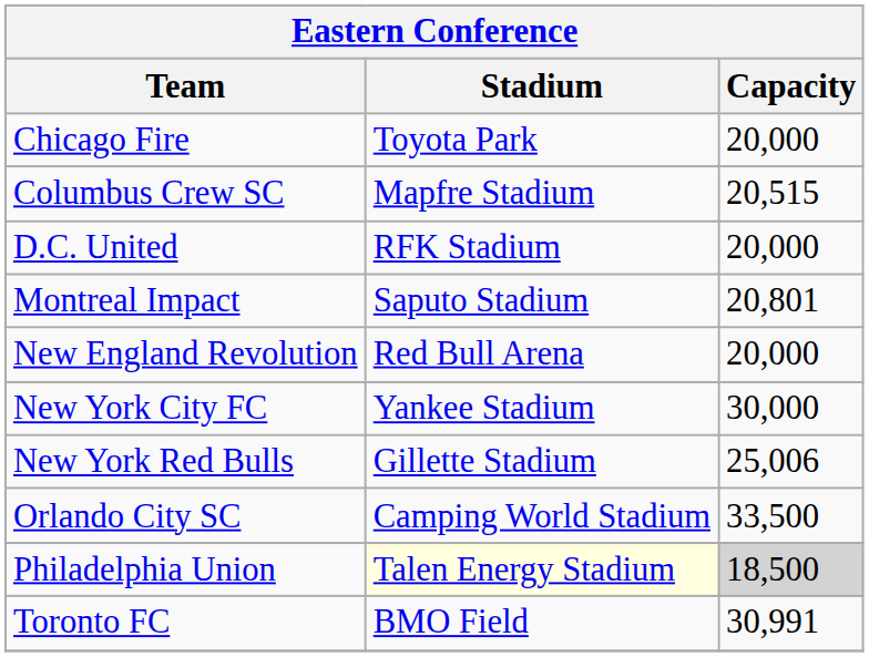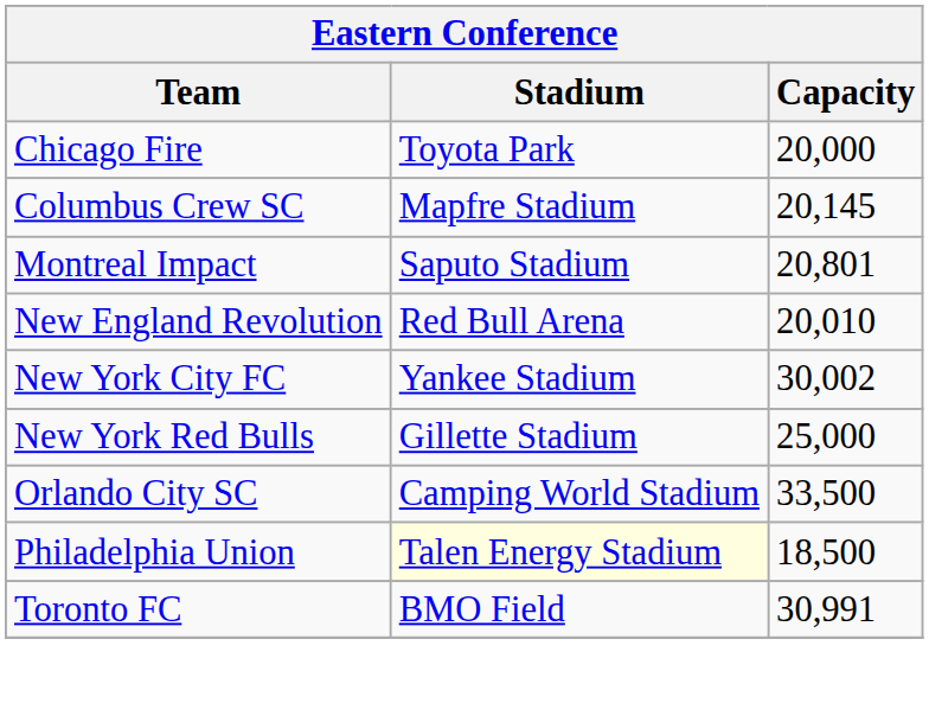Columbus Crew SC | Capacity: 20,515 -> 20,145
- row: D.C. United | RFK Stadium | 20,000
New England Revolution | Capacity: 20,000 -> 20,010
New York City FC | Capacity: 30,000 -> 30,002
New York Red Bulls | Capacity: 25,006 -> 25,000
Philadelphia Union | Capacity: lightgrey background -> no background
